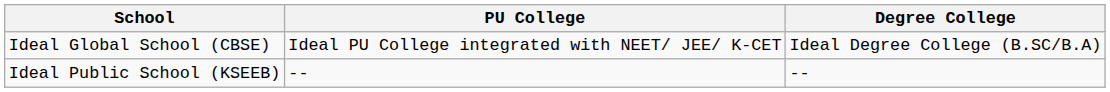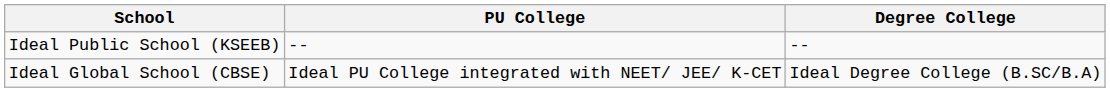rows swapped: Ideal Global School (CBSE) <-> Ideal Public School (KSEEB)
